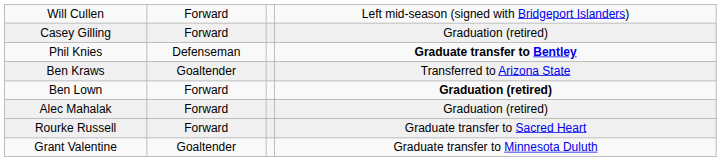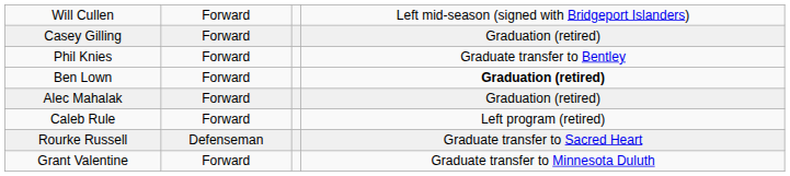Phil Knies | column 2: Defenseman -> Forward
Phil Knies | column 4: bold -> normal
- row: Ben Kraws | Goaltender | Transferred to Arizona State
+ row: Caleb Rule | Forward | Left program (retired)
Rourke Russell | column 2: Forward -> Defenseman
Grant Valentine | column 2: Goaltender -> Forward
